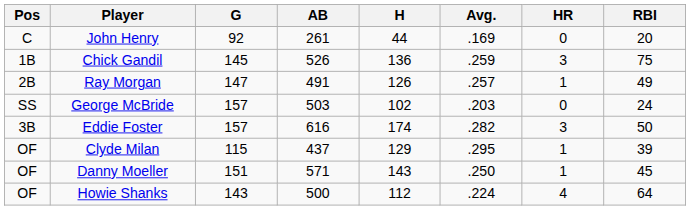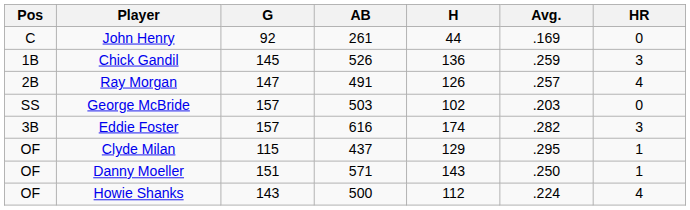- column: RBI | 20 | 75 | 49 | 24 | 50 | 39 | 45 | 64
Ray Morgan | HR: 1 -> 4
